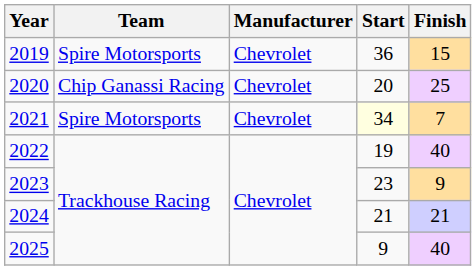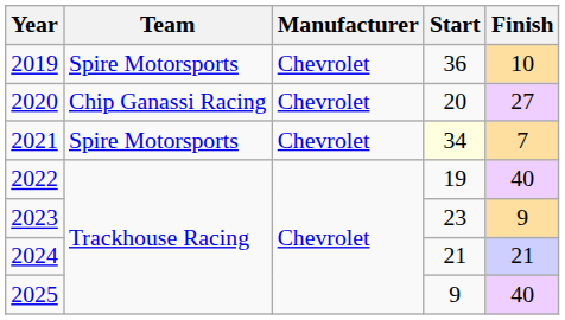2019 | Finish: 15 -> 10
2020 | Finish: 25 -> 27
